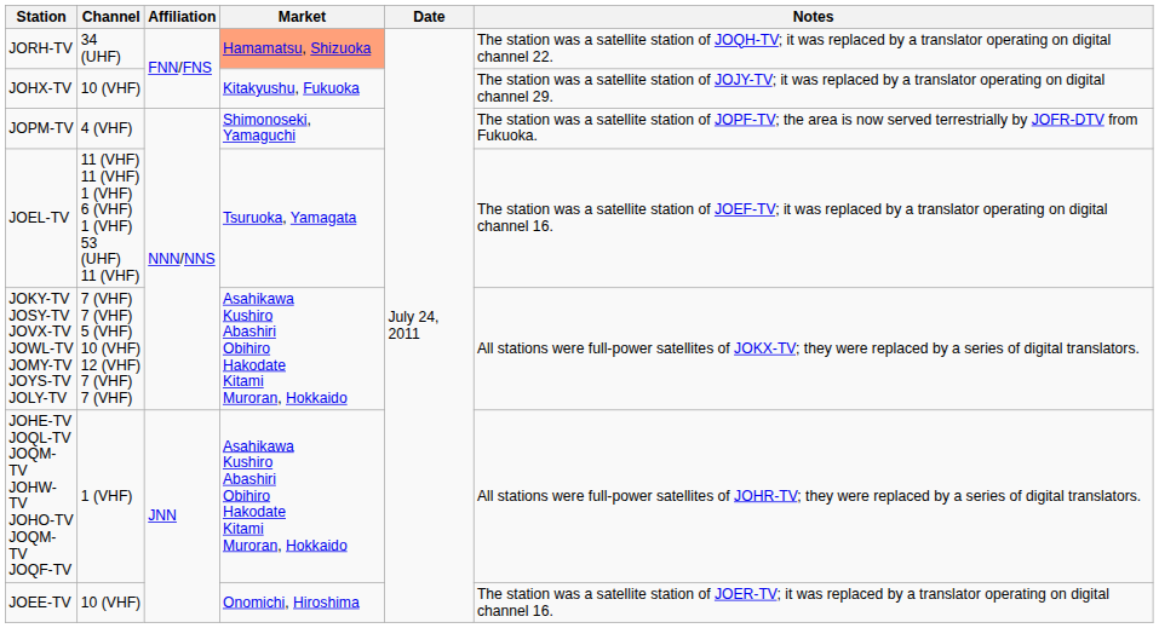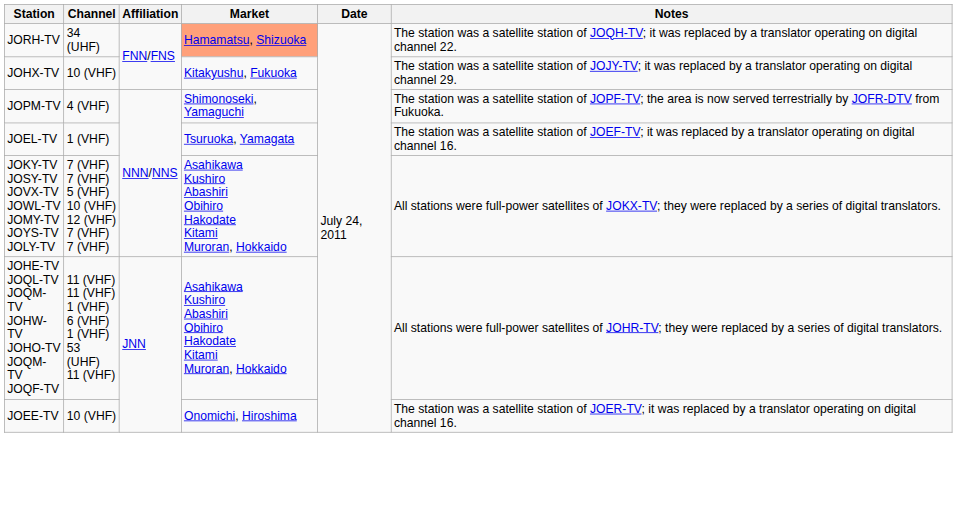JOEL-TV | Channel: 11 (VHF) 11 (VHF) 1 (VHF) 6 (VHF) 1 (VHF) 53 (UHF) 11 (VHF) -> 1 (VHF)
JOHE-TV JOQL-TV JOQM-TV JOHW-TV JOHO-TV JOQM-TV JOQF-TV | Channel: 1 (VHF) -> 11 (VHF) 11 (VHF) 1 (VHF) 6 (VHF) 1 (VHF) 53 (UHF) 11 (VHF)
